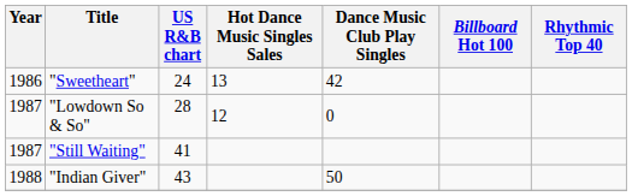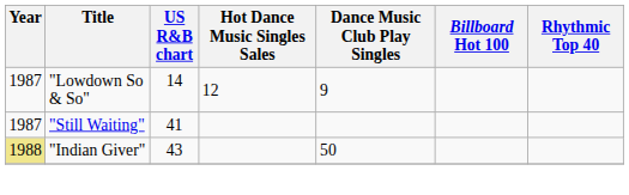- row: 1986 | "Sweetheart" | 24 | 13 | 42
"Lowdown So & So" | US R&B chart: 28 -> 14
"Lowdown So & So" | Dance Music Club Play Singles: 0 -> 9
"Indian Giver" | Year: no background -> khaki background
